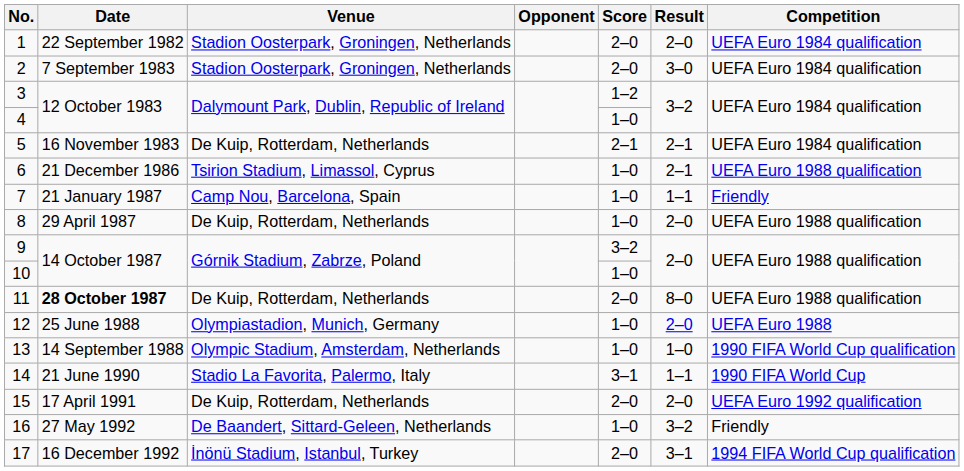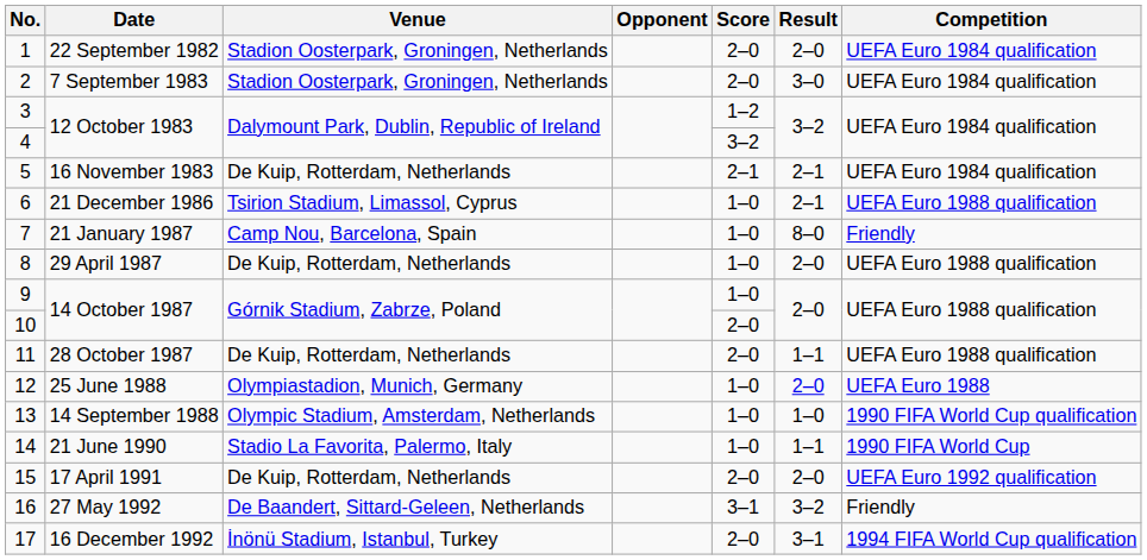4 | Score: 1–0 -> 3–2
7 | Result: 1–1 -> 8–0
9 | Score: 3–2 -> 1–0
10 | Score: 1–0 -> 2–0
11 | Date: bold -> normal
11 | Result: 8–0 -> 1–1
14 | Score: 3–1 -> 1–0
16 | Score: 1–0 -> 3–1
